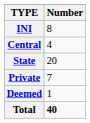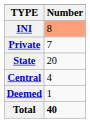INI | Number: no background -> lightsalmon background
rows swapped: Central <-> Private
